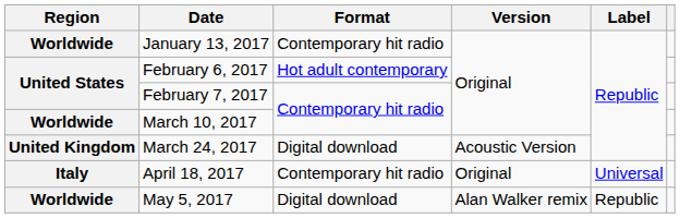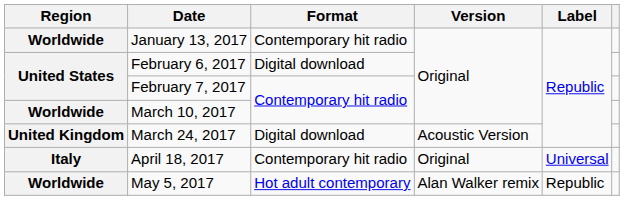February 6, 2017 | Format: Hot adult contemporary -> Digital download
May 5, 2017 | Format: Digital download -> Hot adult contemporary
